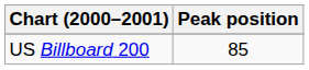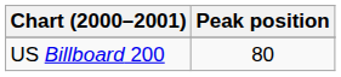US Billboard 200 | Peak position: 85 -> 80
